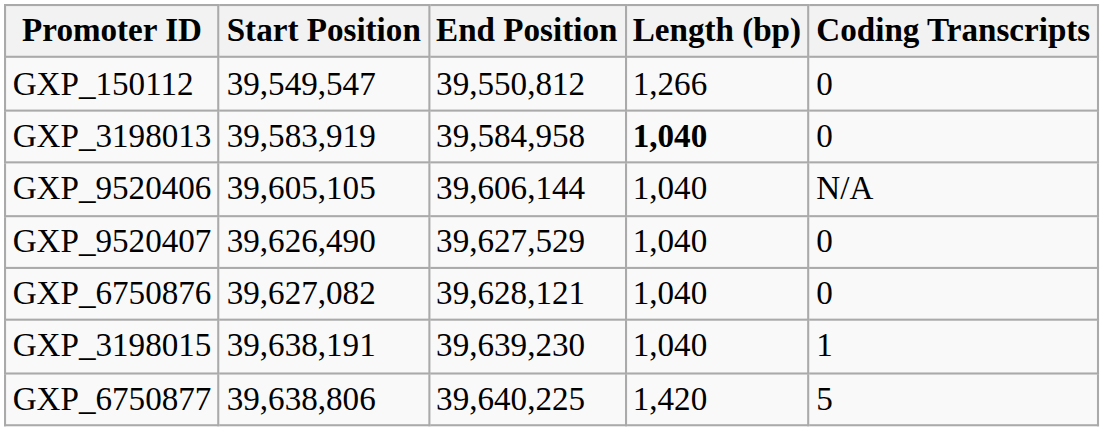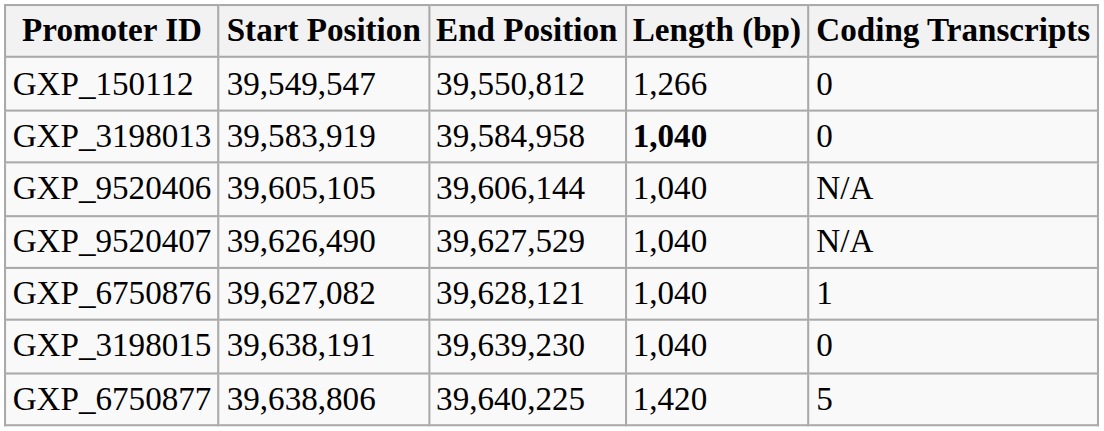GXP_9520407 | Coding Transcripts: 0 -> N/A
GXP_6750876 | Coding Transcripts: 0 -> 1
GXP_3198015 | Coding Transcripts: 1 -> 0
